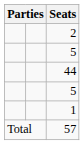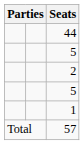rows swapped: 44 <-> 2
